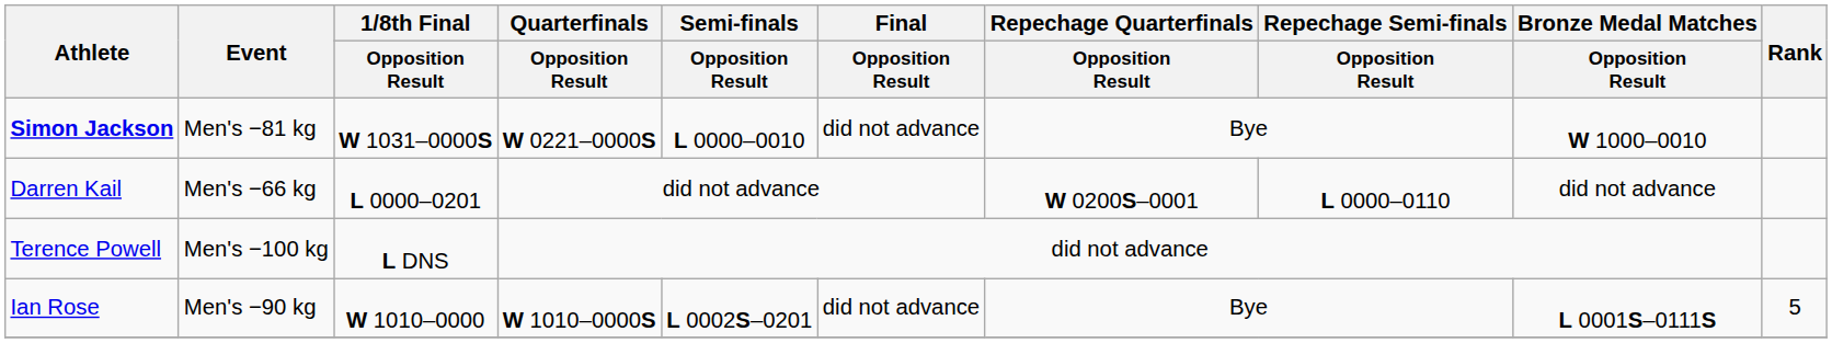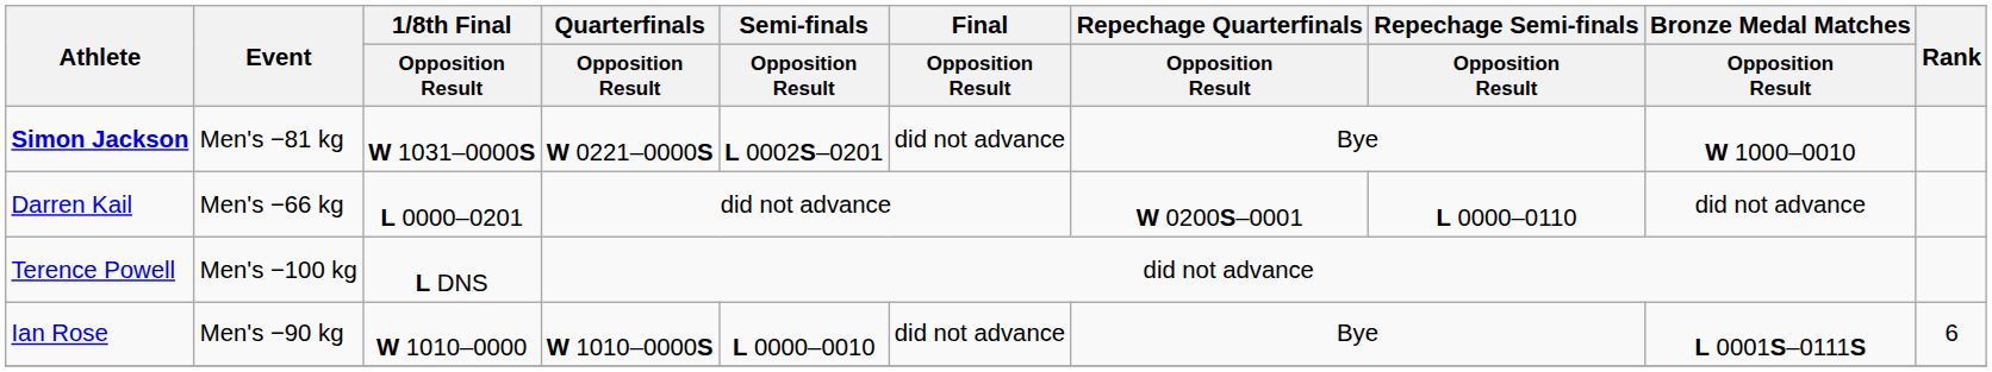Simon Jackson | Semi-finals / Opposition Result: L 0000–0010 -> L 0002S–0201
Ian Rose | Semi-finals / Opposition Result: L 0002S–0201 -> L 0000–0010
Ian Rose | Rank: 5 -> 6
